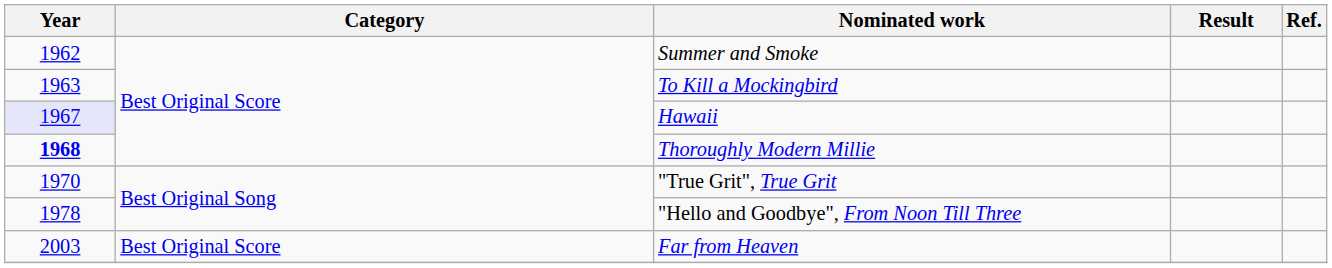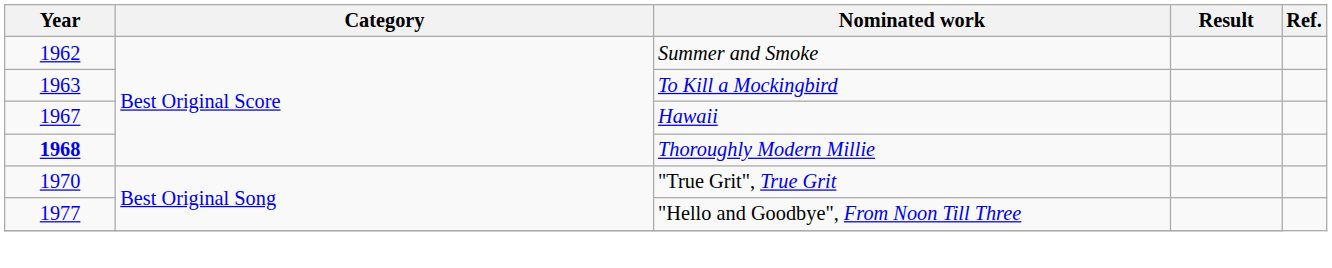Hawaii | Year: lavender background -> no background
"Hello and Goodbye", From Noon Till Three | Year: 1978 -> 1977
- row: 2003 | Best Original Score | Far from Heaven
